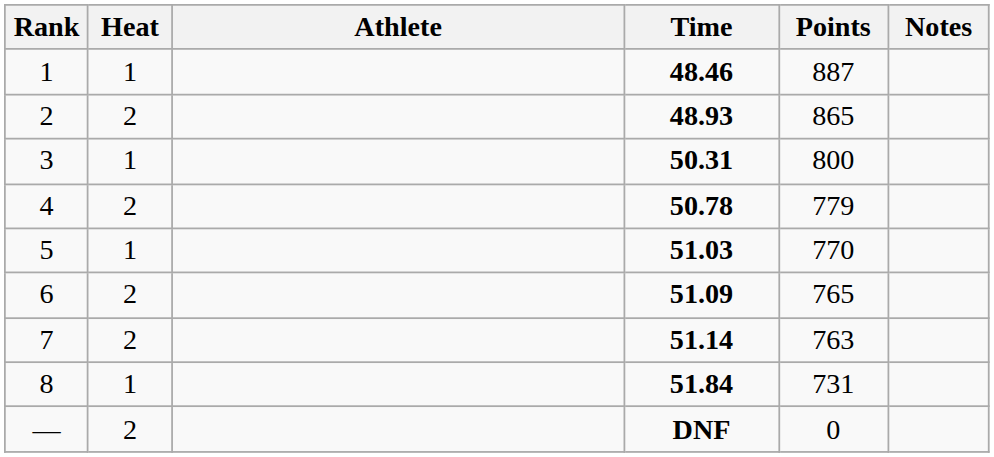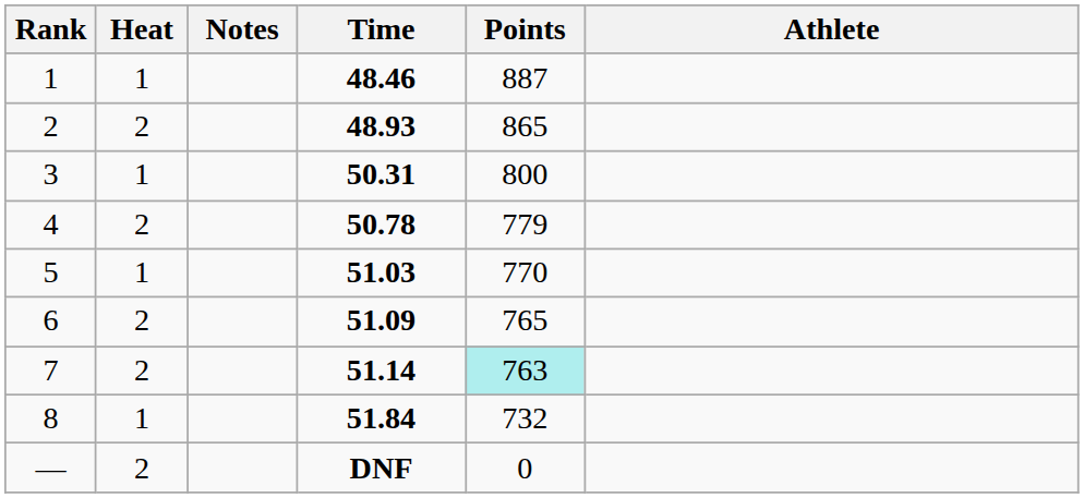columns swapped: Athlete <-> Notes
7 | Points: no background -> paleturquoise background
8 | Points: 731 -> 732
